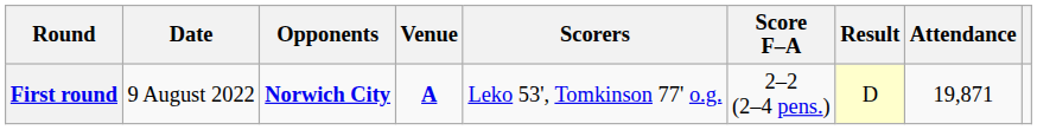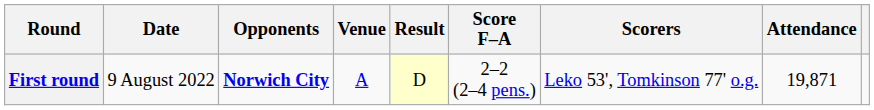columns swapped: Result <-> Scorers
First round | Venue: bold -> normal
